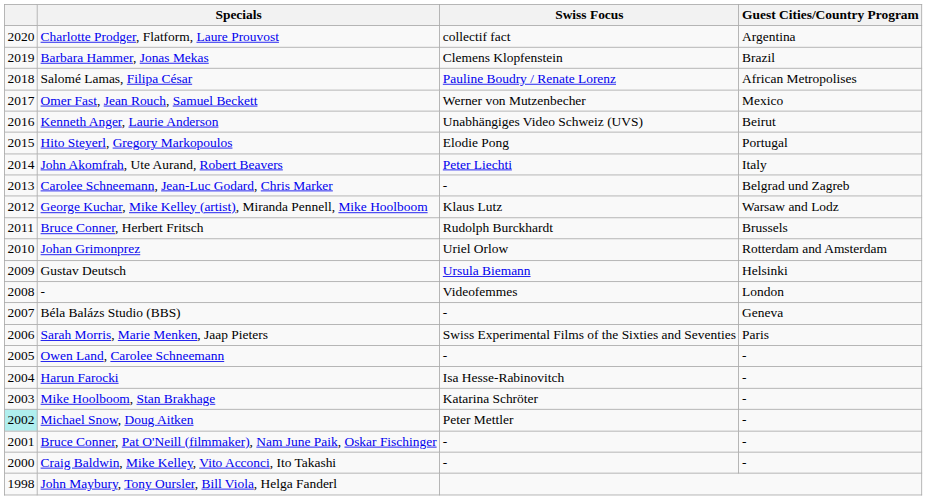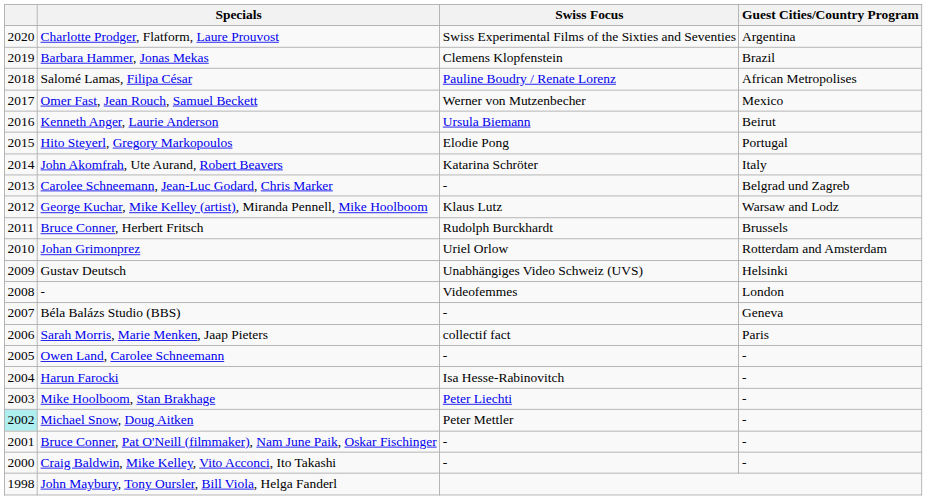Charlotte Prodger, Flatform, Laure Prouvost | Swiss Focus: collectif fact -> Swiss Experimental Films of the Sixties and Seventies
Kenneth Anger, Laurie Anderson | Swiss Focus: Unabhängiges Video Schweiz (UVS) -> Ursula Biemann
John Akomfrah, Ute Aurand, Robert Beavers | Swiss Focus: Peter Liechti -> Katarina Schröter
Gustav Deutsch | Swiss Focus: Ursula Biemann -> Unabhängiges Video Schweiz (UVS)
Sarah Morris, Marie Menken, Jaap Pieters | Swiss Focus: Swiss Experimental Films of the Sixties and Seventies -> collectif fact
Mike Hoolboom, Stan Brakhage | Swiss Focus: Katarina Schröter -> Peter Liechti
